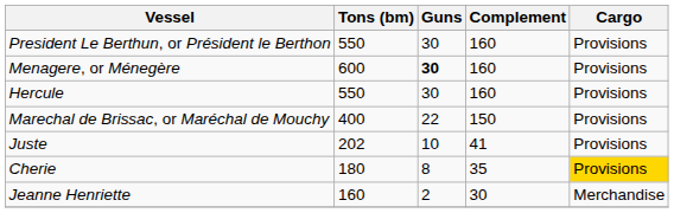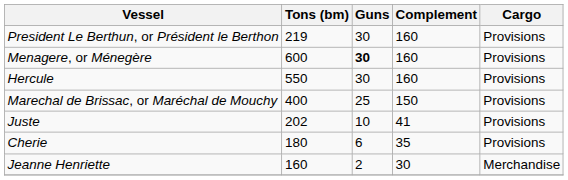President Le Berthun, or Président le Berthon | Tons (bm): 550 -> 219
Marechal de Brissac, or Maréchal de Mouchy | Guns: 22 -> 25
Cherie | Guns: 8 -> 6
Cherie | Cargo: gold background -> no background
